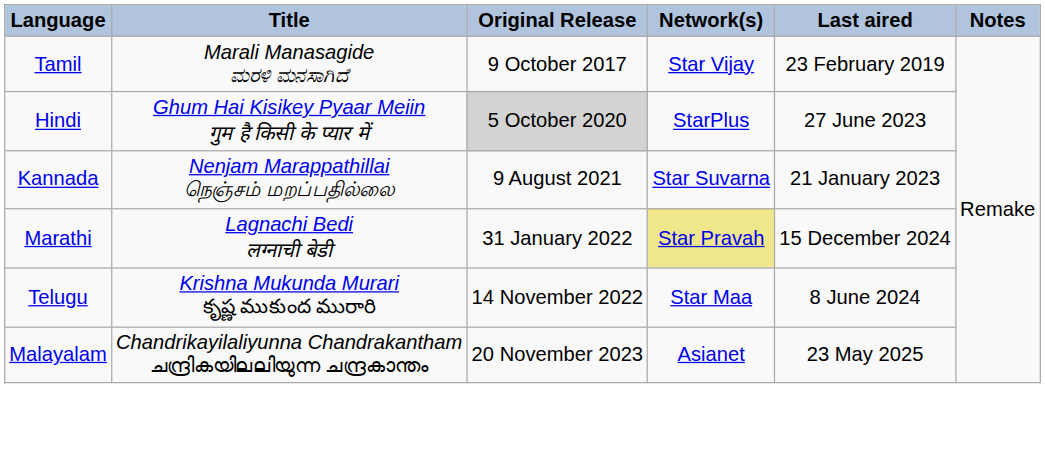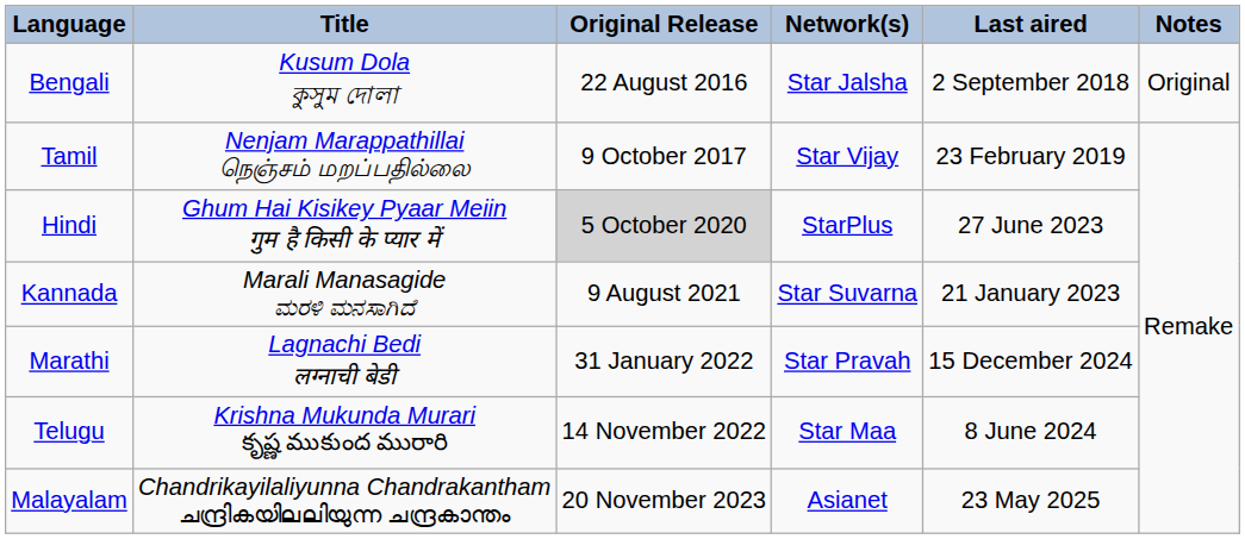+ row: Bengali | Kusum Dola কুসুম দোলা | 22 August 2016 | Star Jalsha | 2 September 2018 | Original
Tamil | Title: Marali Manasagide ಮರಳಿ ಮನಸಾಗಿದೆ -> Nenjam Marappathillai நெஞ்சம் மறப்பதில்லை
Kannada | Title: Nenjam Marappathillai நெஞ்சம் மறப்பதில்லை -> Marali Manasagide ಮರಳಿ ಮನಸಾಗಿದೆ
Marathi | Network(s): khaki background -> no background
